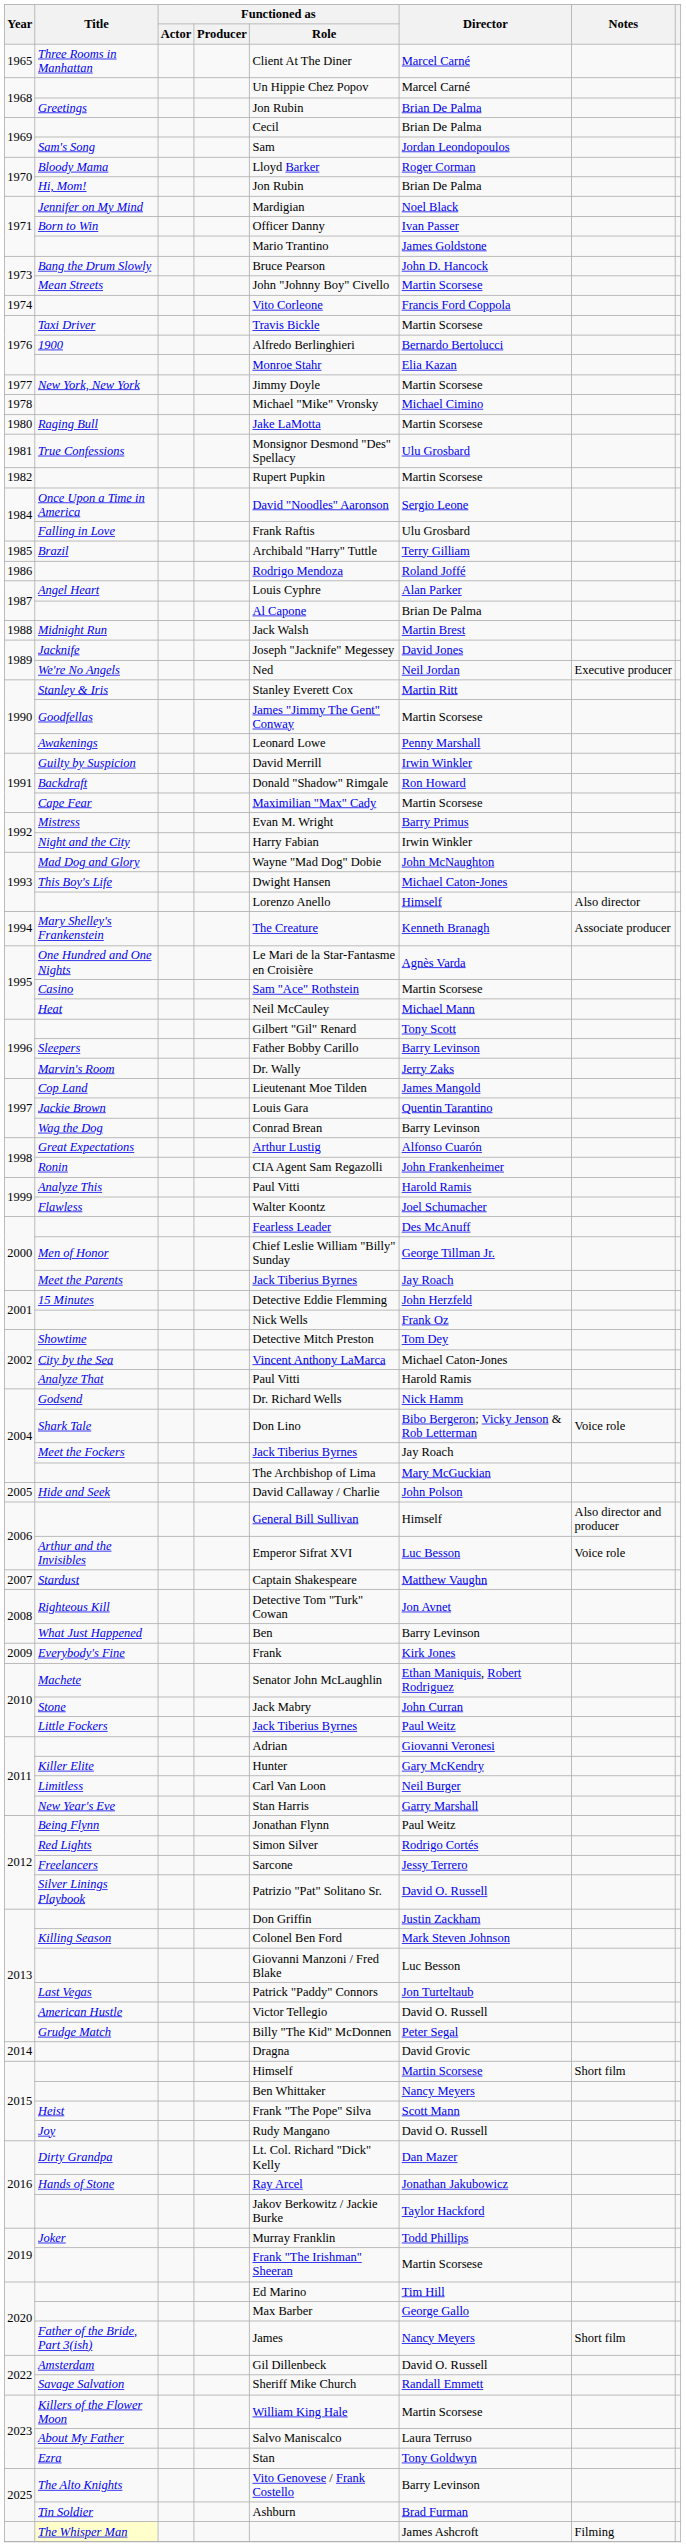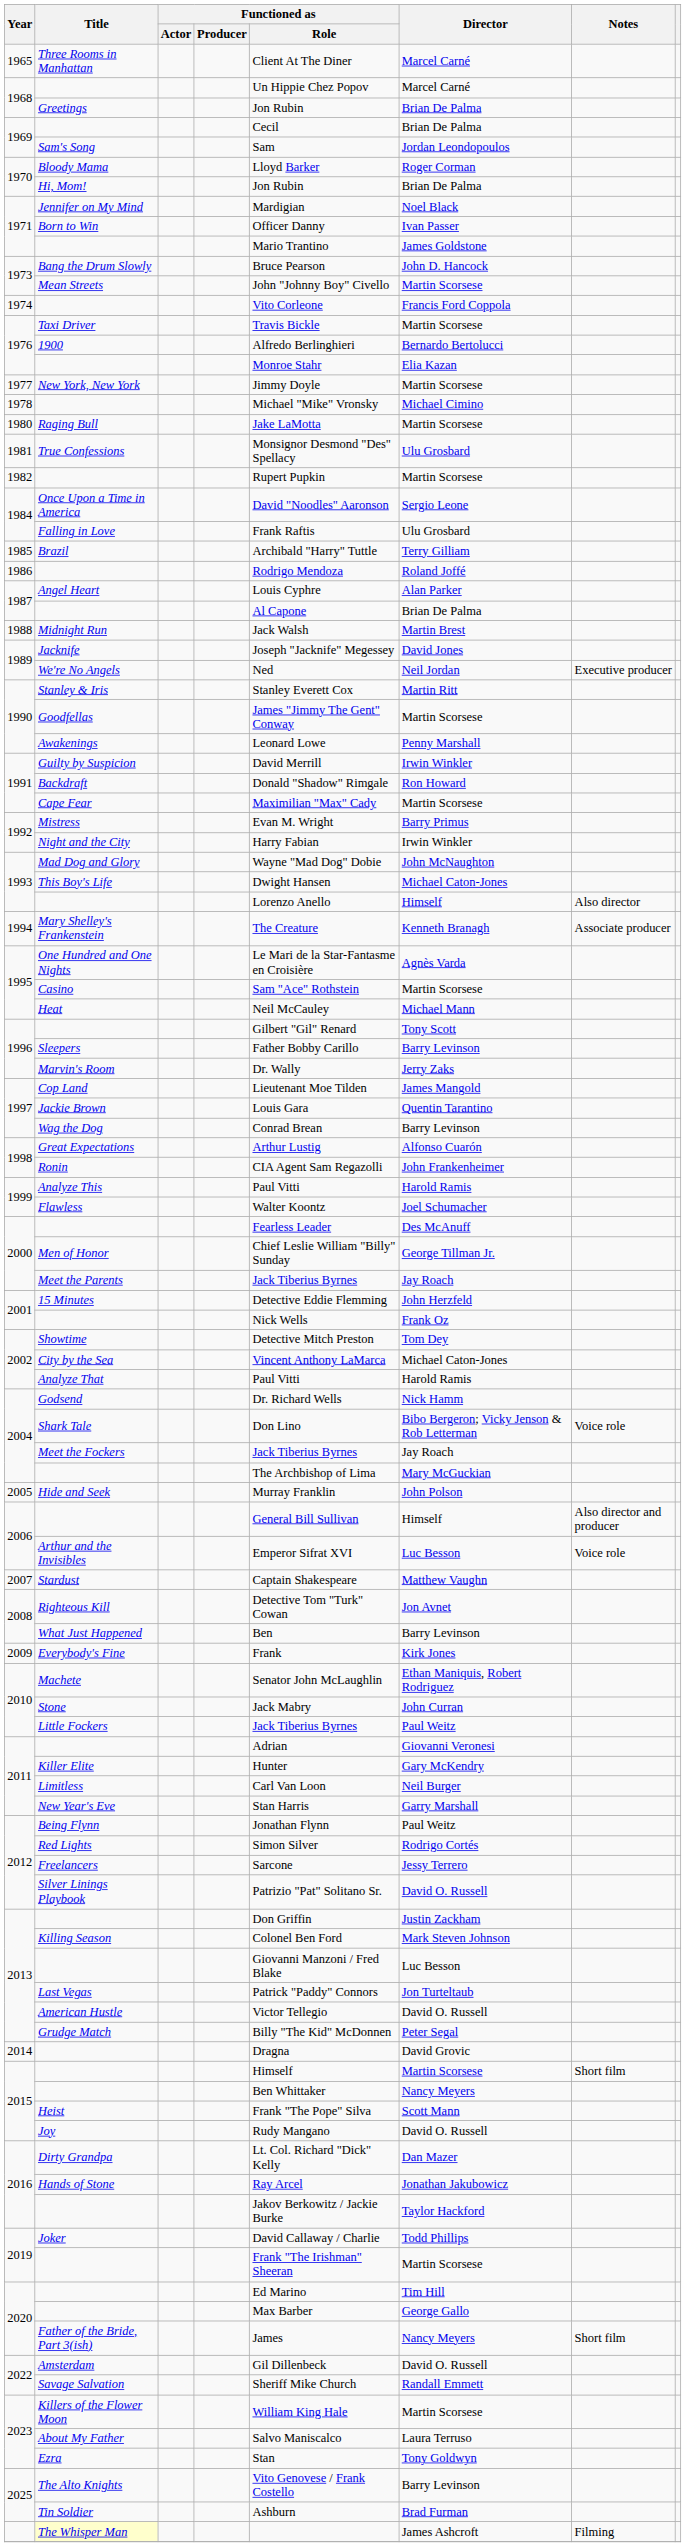Hide and Seek | Functioned as / Role: David Callaway / Charlie -> Murray Franklin
Joker | Functioned as / Role: Murray Franklin -> David Callaway / Charlie
